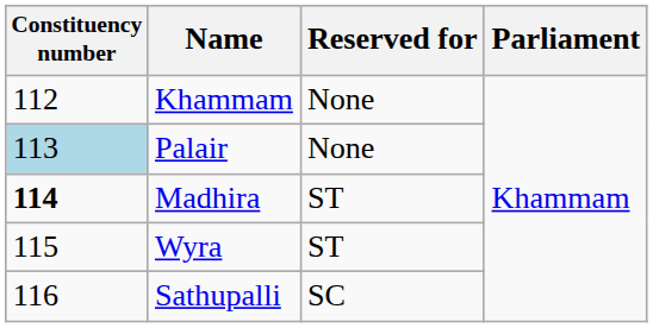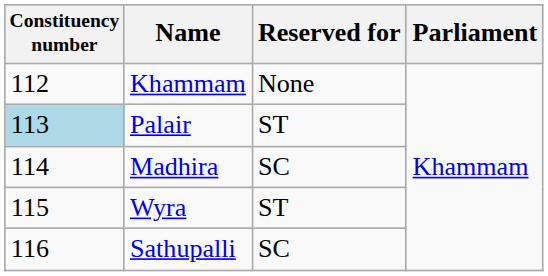Palair | Reserved for: None -> ST
Madhira | Constituency number: bold -> normal
Madhira | Reserved for: ST -> SC
